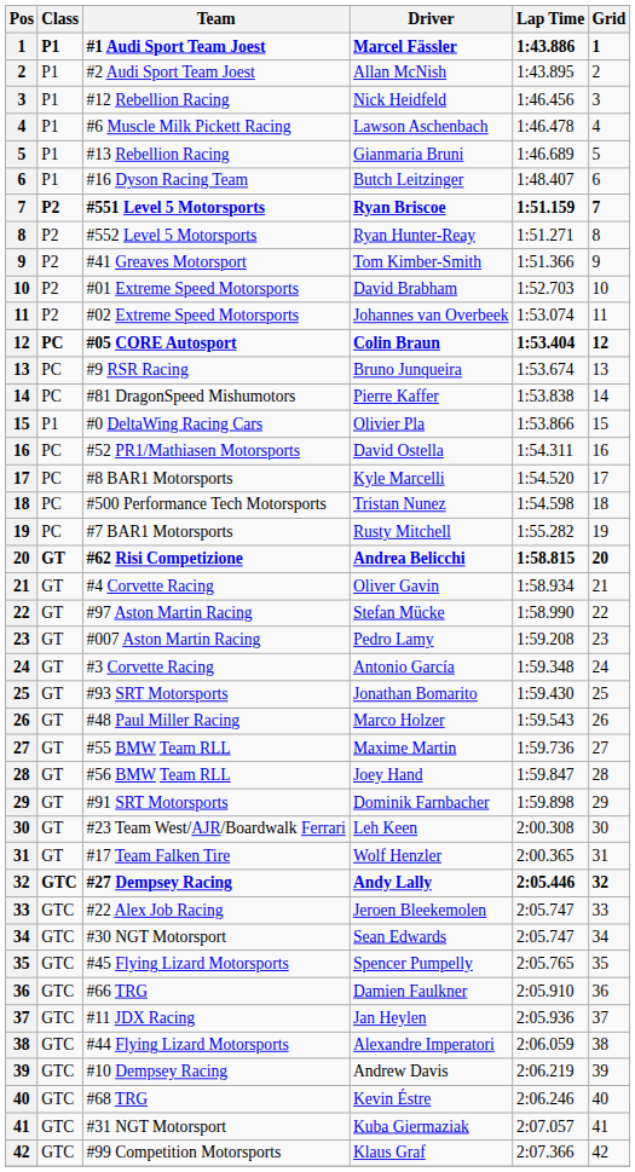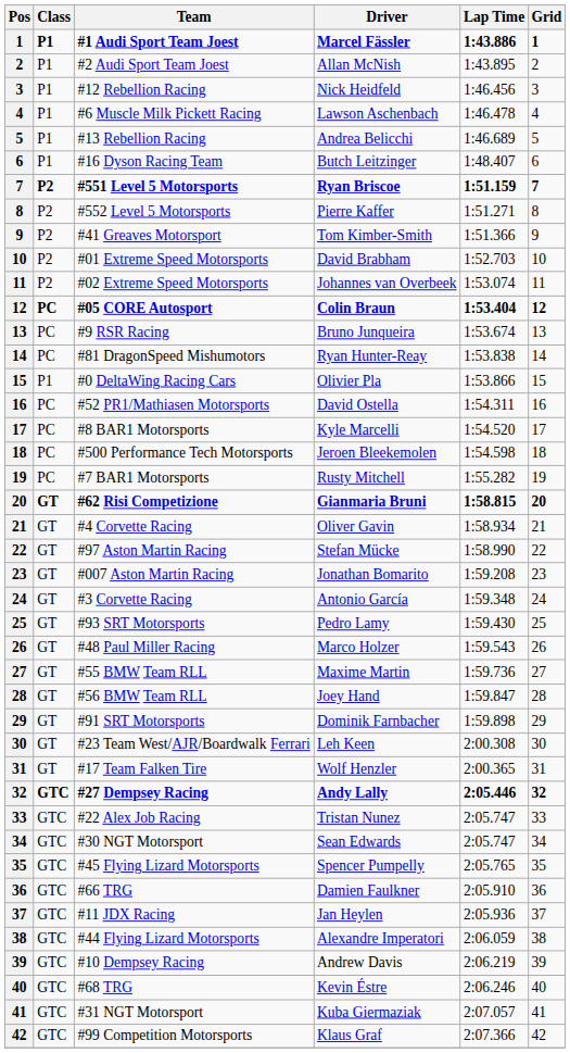#13 Rebellion Racing | Driver: Gianmaria Bruni -> Andrea Belicchi
#552 Level 5 Motorsports | Driver: Ryan Hunter-Reay -> Pierre Kaffer
#81 DragonSpeed Mishumotors | Driver: Pierre Kaffer -> Ryan Hunter-Reay
#500 Performance Tech Motorsports | Driver: Tristan Nunez -> Jeroen Bleekemolen
#62 Risi Competizione | Driver: Andrea Belicchi -> Gianmaria Bruni
#007 Aston Martin Racing | Driver: Pedro Lamy -> Jonathan Bomarito
#93 SRT Motorsports | Driver: Jonathan Bomarito -> Pedro Lamy
#22 Alex Job Racing | Driver: Jeroen Bleekemolen -> Tristan Nunez
